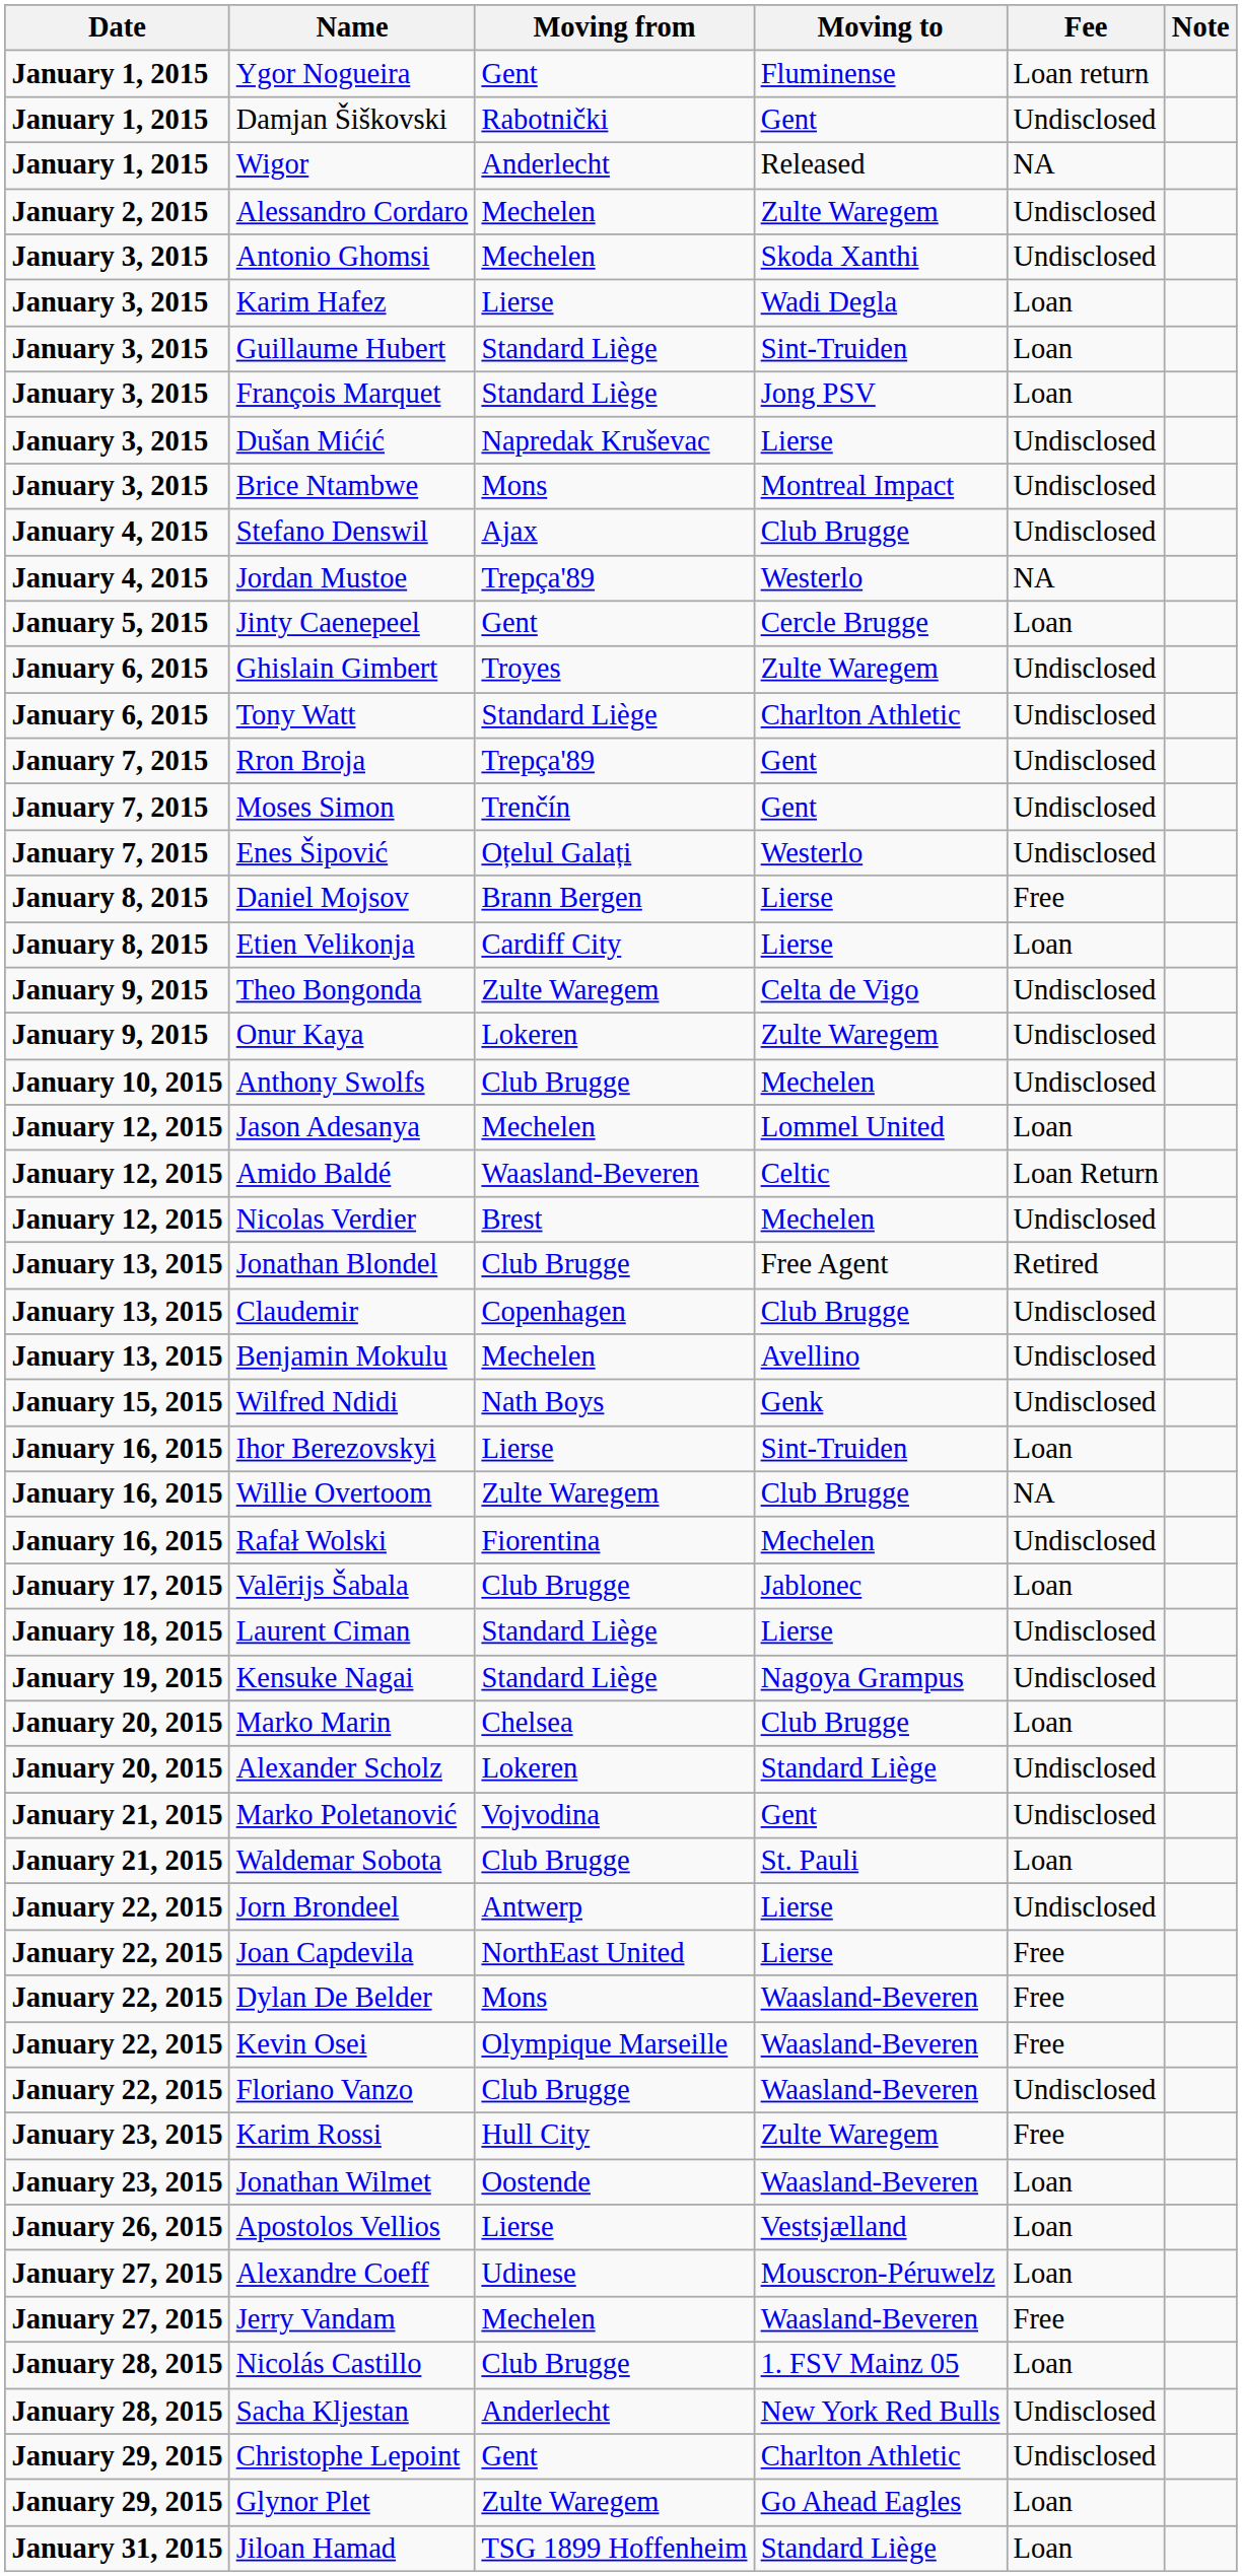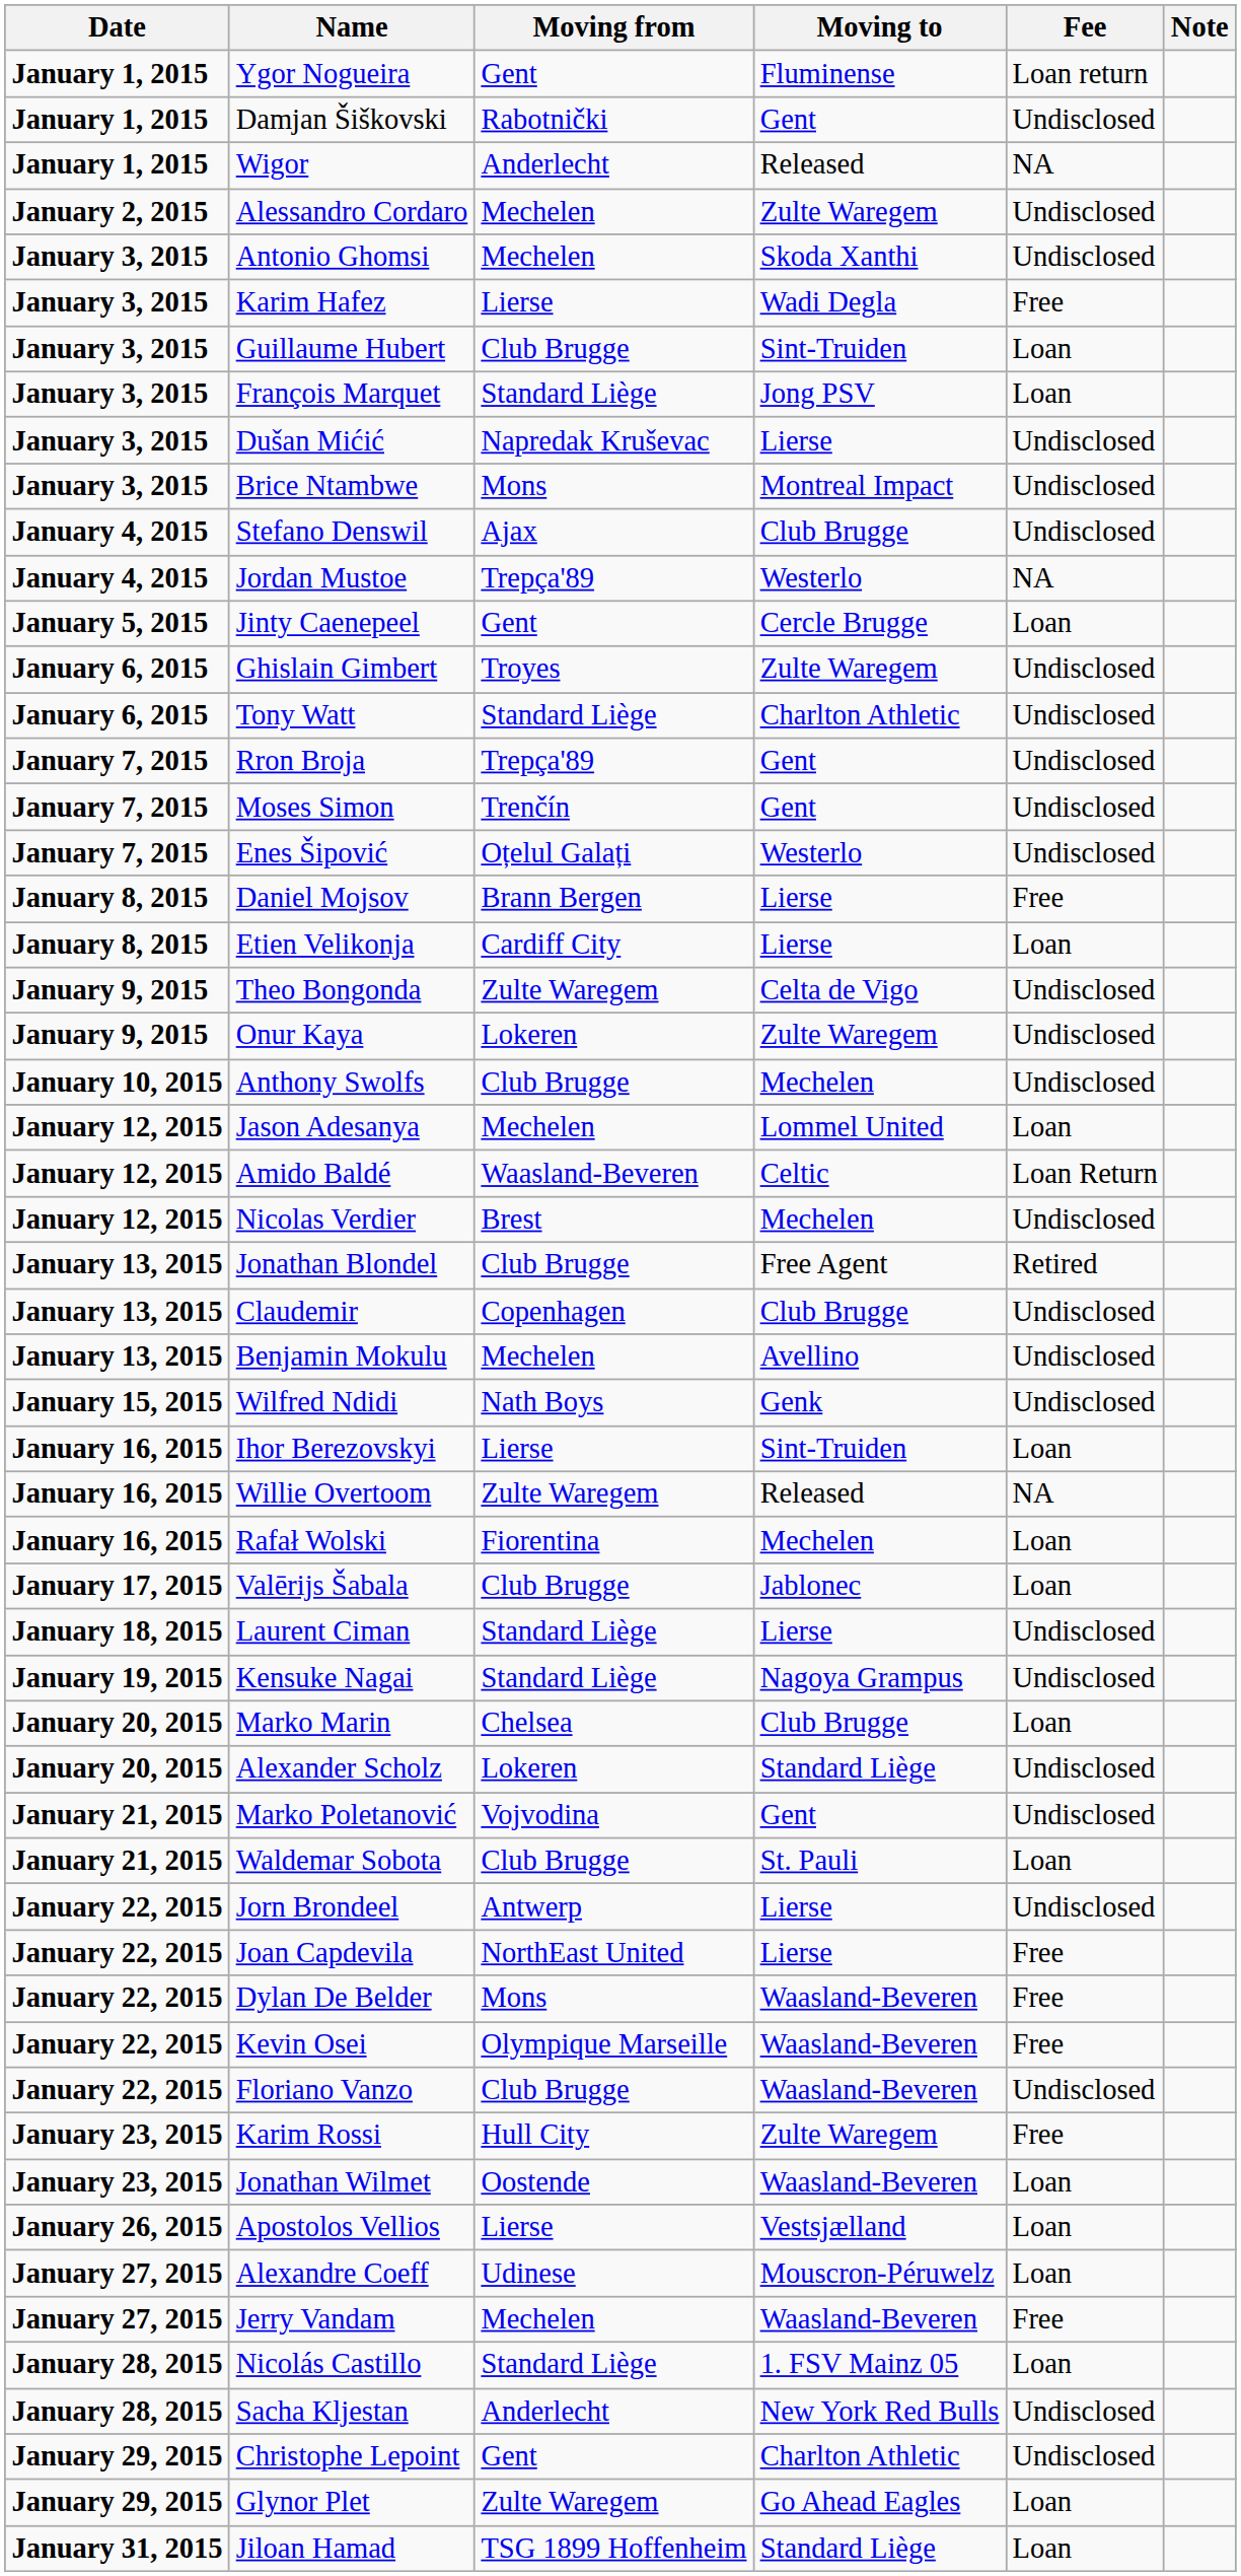Karim Hafez | Fee: Loan -> Free
Guillaume Hubert | Moving from: Standard Liège -> Club Brugge
Willie Overtoom | Moving to: Club Brugge -> Released
Rafał Wolski | Fee: Undisclosed -> Loan
Nicolás Castillo | Moving from: Club Brugge -> Standard Liège
